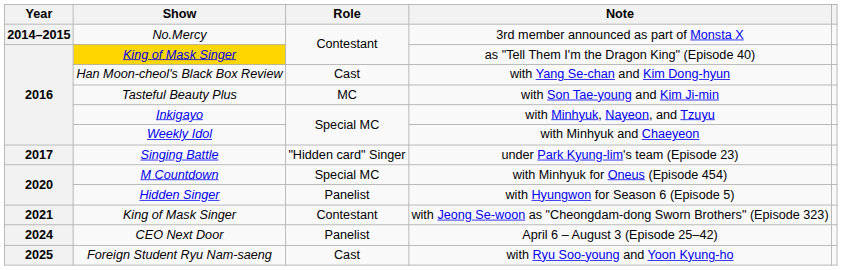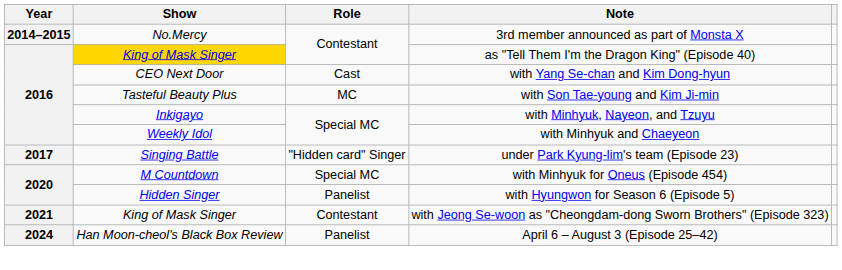with Yang Se-chan and Kim Dong-hyun | Show: Han Moon-cheol's Black Box Review -> CEO Next Door
April 6 – August 3 (Episode 25–42) | Show: CEO Next Door -> Han Moon-cheol's Black Box Review
- row: 2025 | Foreign Student Ryu Nam-saeng | Cast | with Ryu Soo-young and Yoon Kyung-ho
